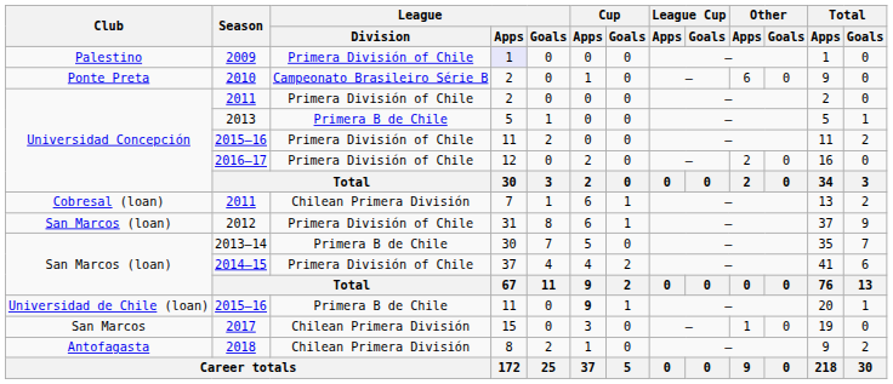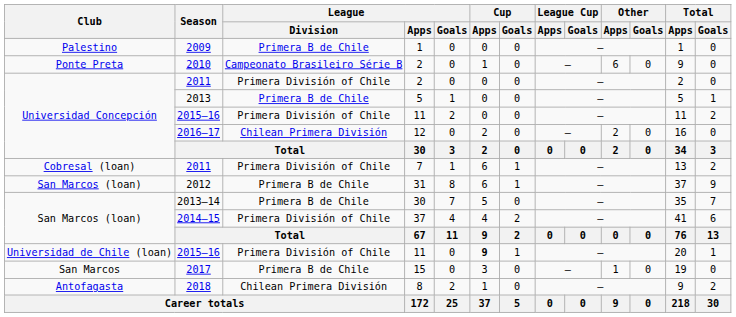2009 | League / Division: Primera División of Chile -> Primera B de Chile
2009 | League / Apps: lavender background -> no background
2016–17 | League / Division: Primera División of Chile -> Chilean Primera División
Cobresal (loan) / 2011 | League / Division: Chilean Primera División -> Primera División of Chile
2012 | League / Division: Primera División of Chile -> Primera B de Chile
Universidad de Chile (loan) / 2015–16 | League / Division: Primera B de Chile -> Primera División of Chile
2017 | League / Division: Chilean Primera División -> Primera B de Chile
